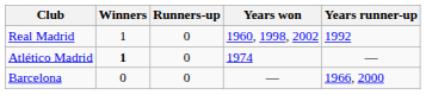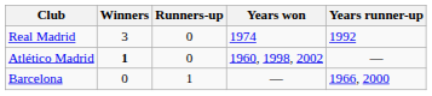Real Madrid | Winners: 1 -> 3
Real Madrid | Years won: 1960, 1998, 2002 -> 1974
Atlético Madrid | Years won: 1974 -> 1960, 1998, 2002
Barcelona | Runners-up: 0 -> 1
